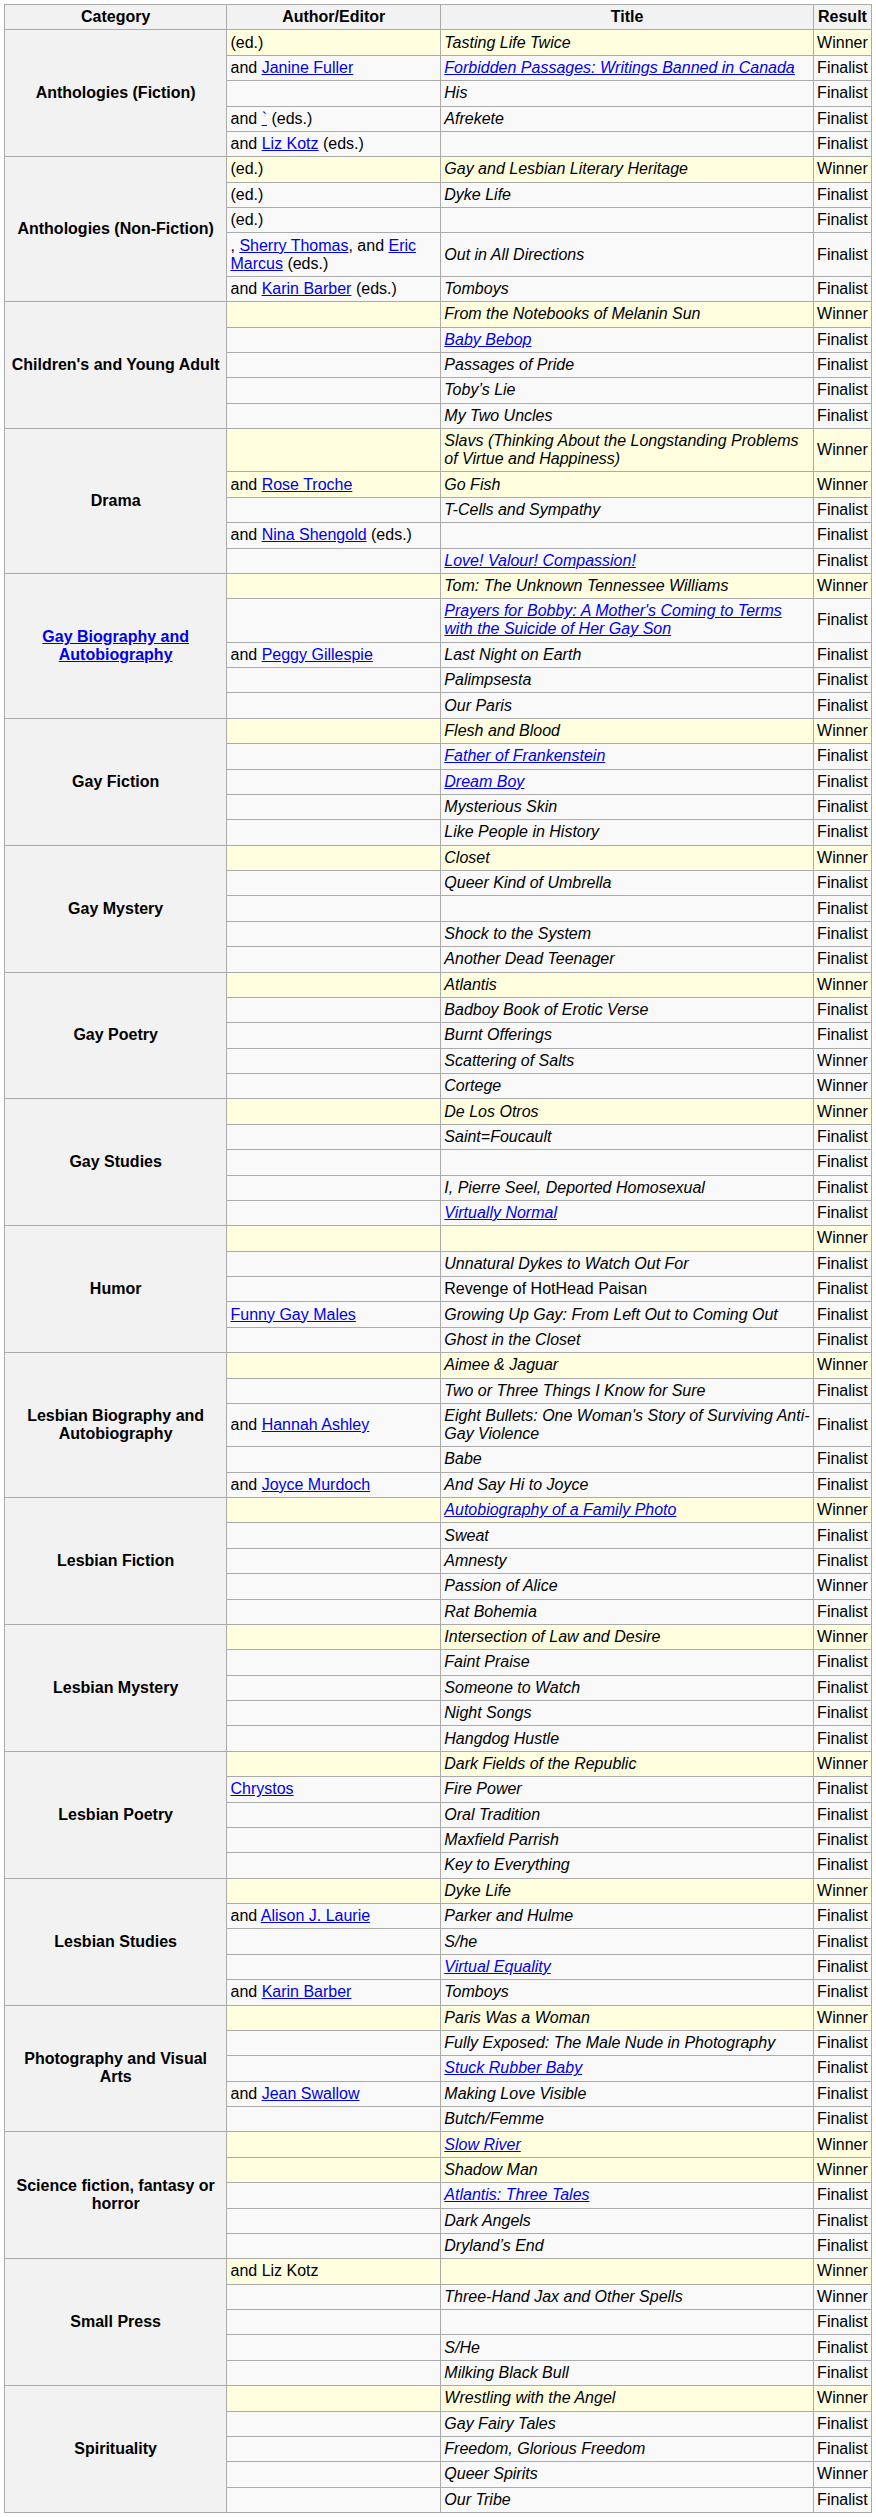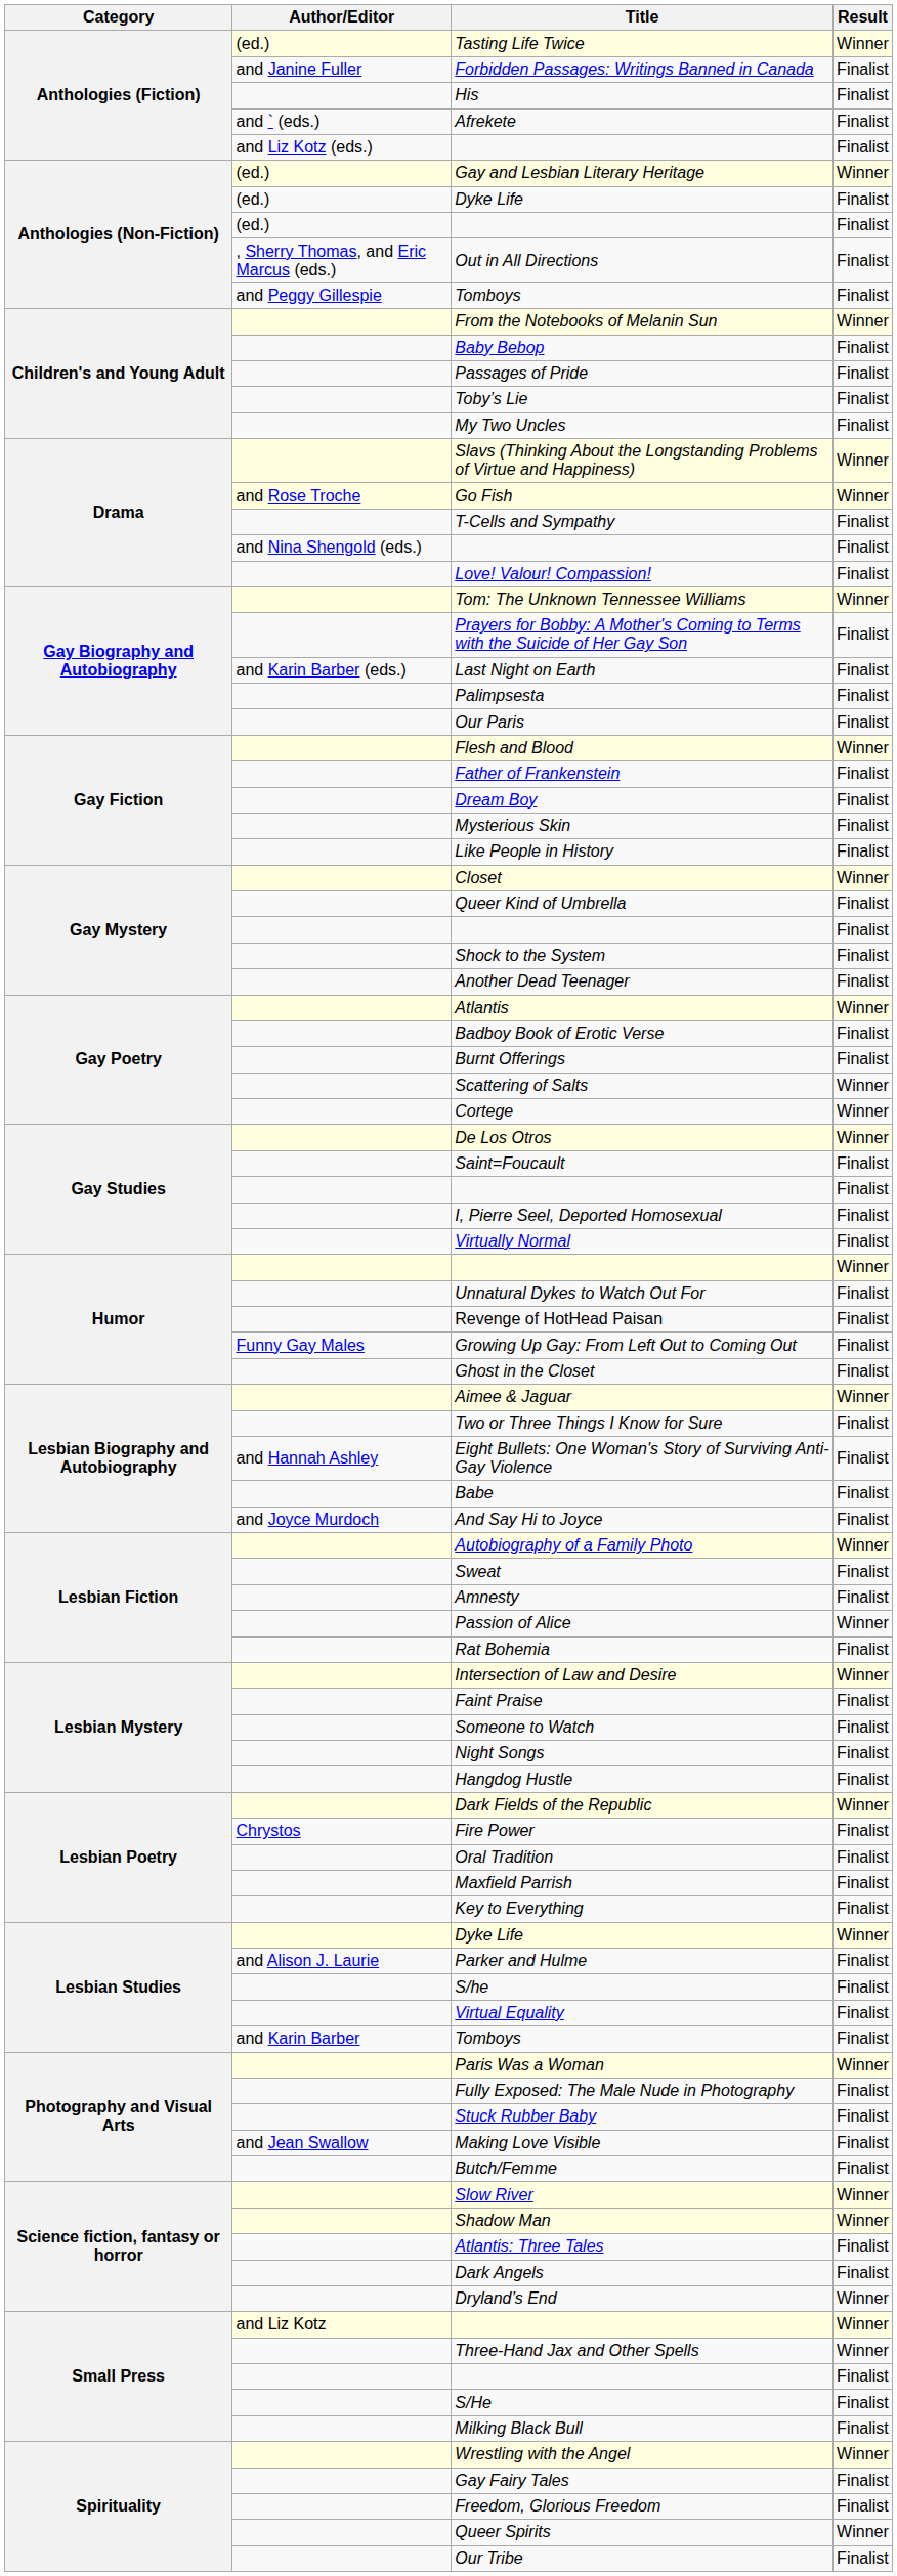Anthologies (Non-Fiction) / Tomboys | Author/Editor: and Karin Barber (eds.) -> and Peggy Gillespie
Last Night on Earth | Author/Editor: and Peggy Gillespie -> and Karin Barber (eds.)
Dryland’s End | Result: Finalist -> Winner
